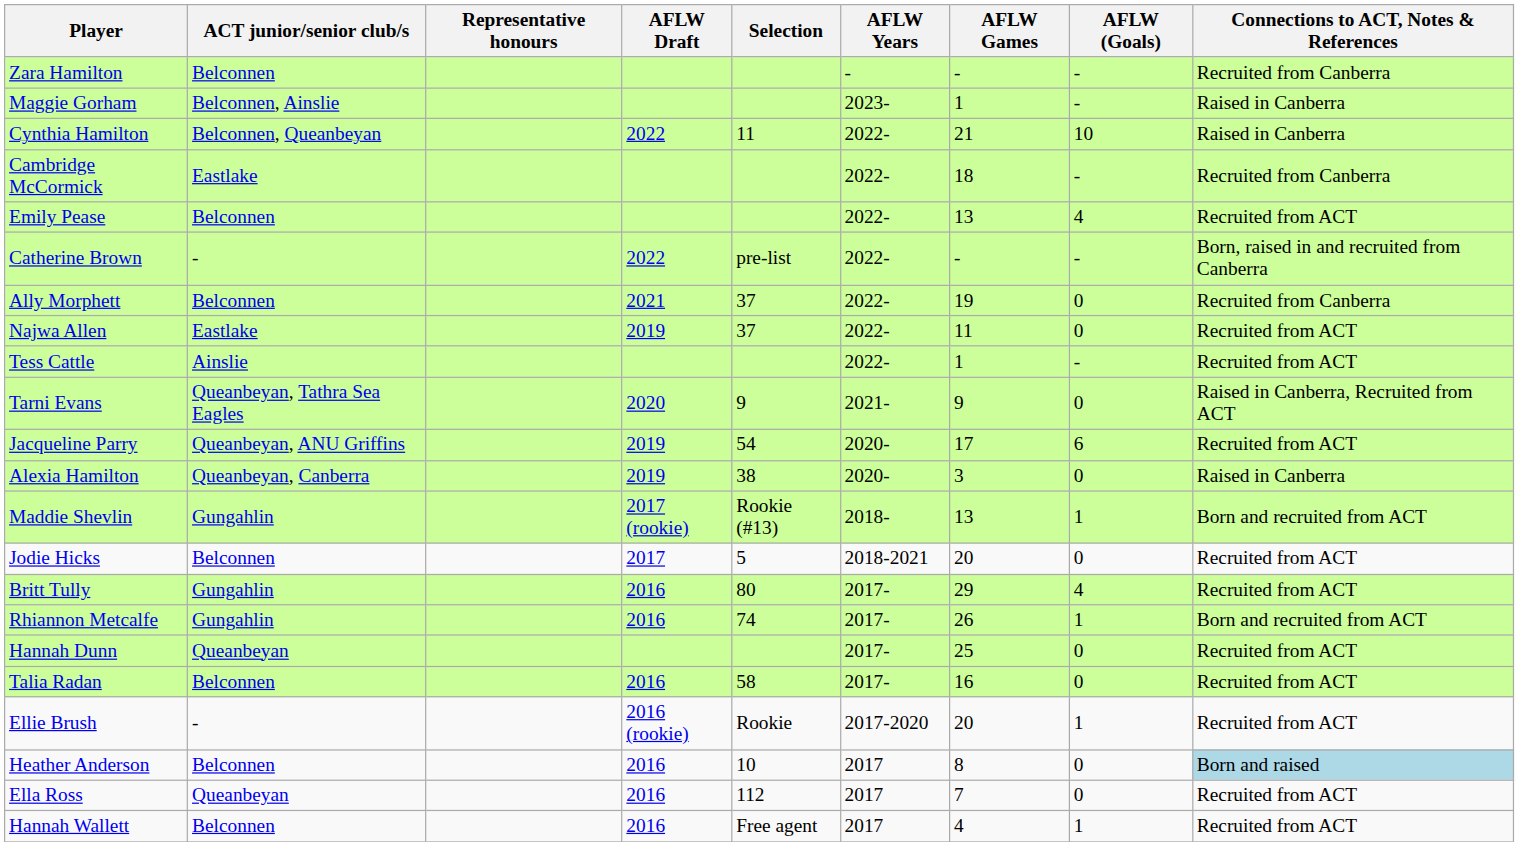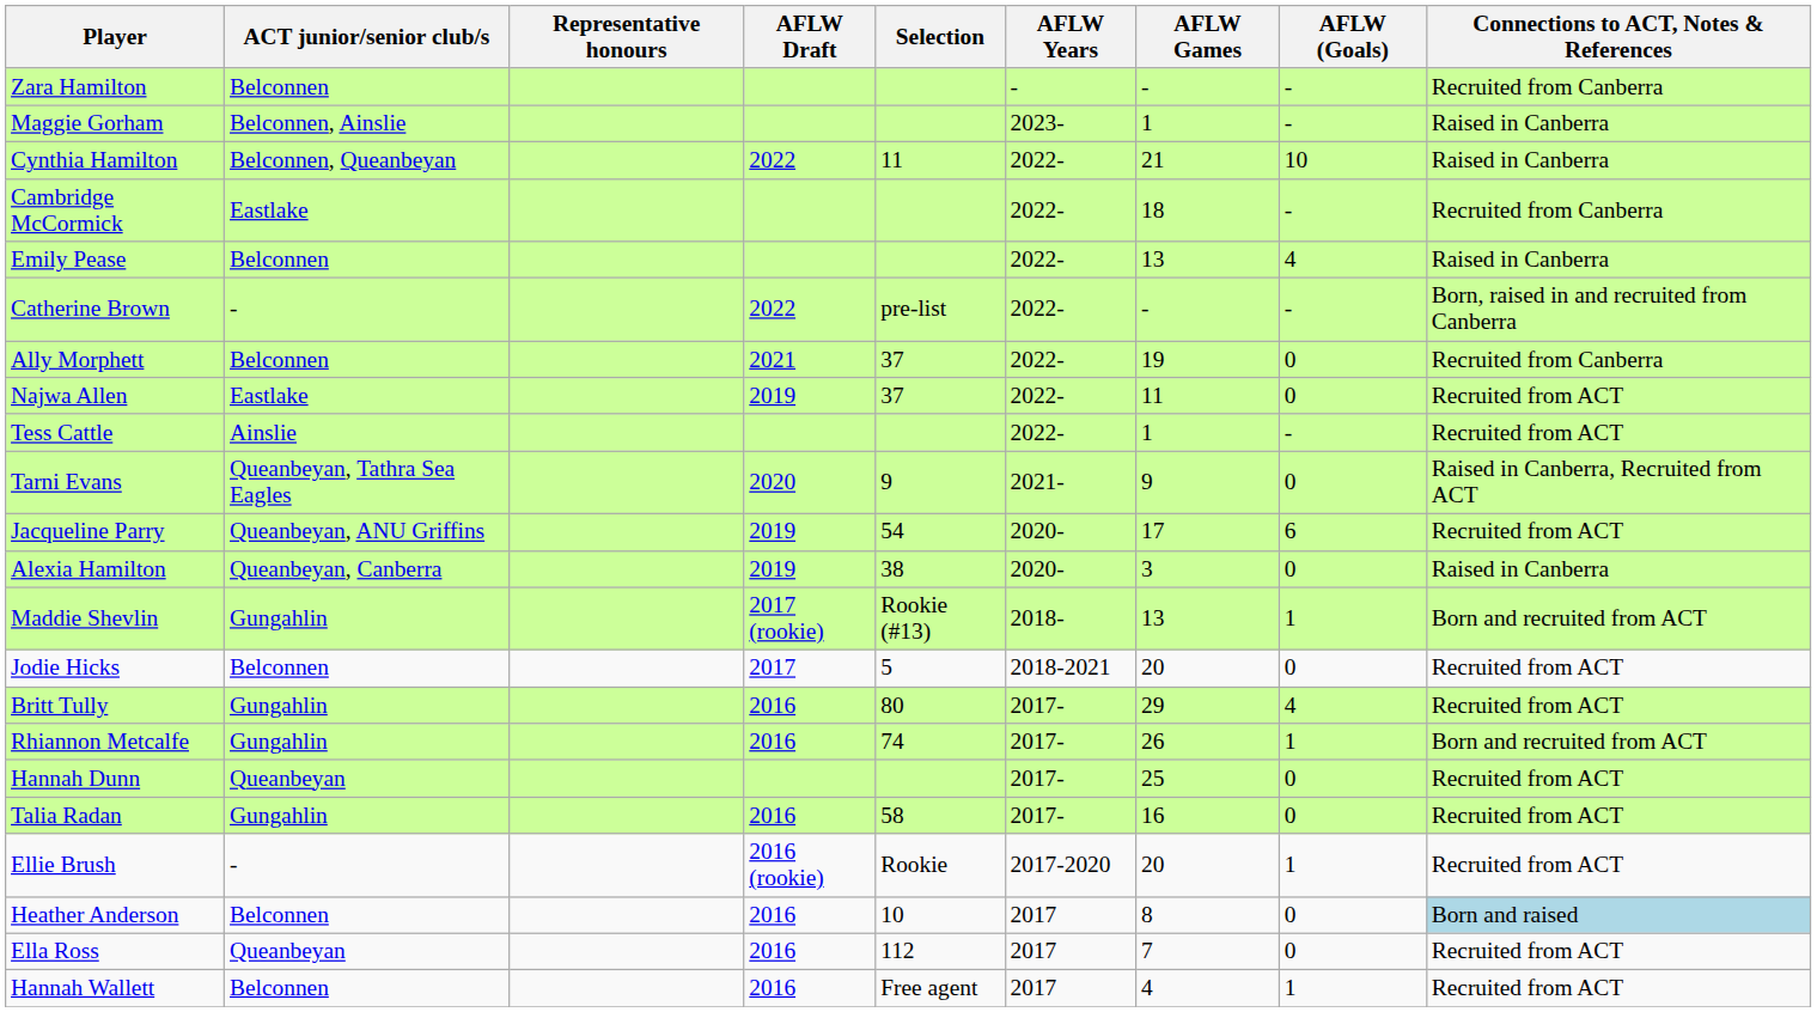Emily Pease | Connections to ACT, Notes & References: Recruited from ACT -> Raised in Canberra
Talia Radan | ACT junior/senior club/s: Belconnen -> Gungahlin
